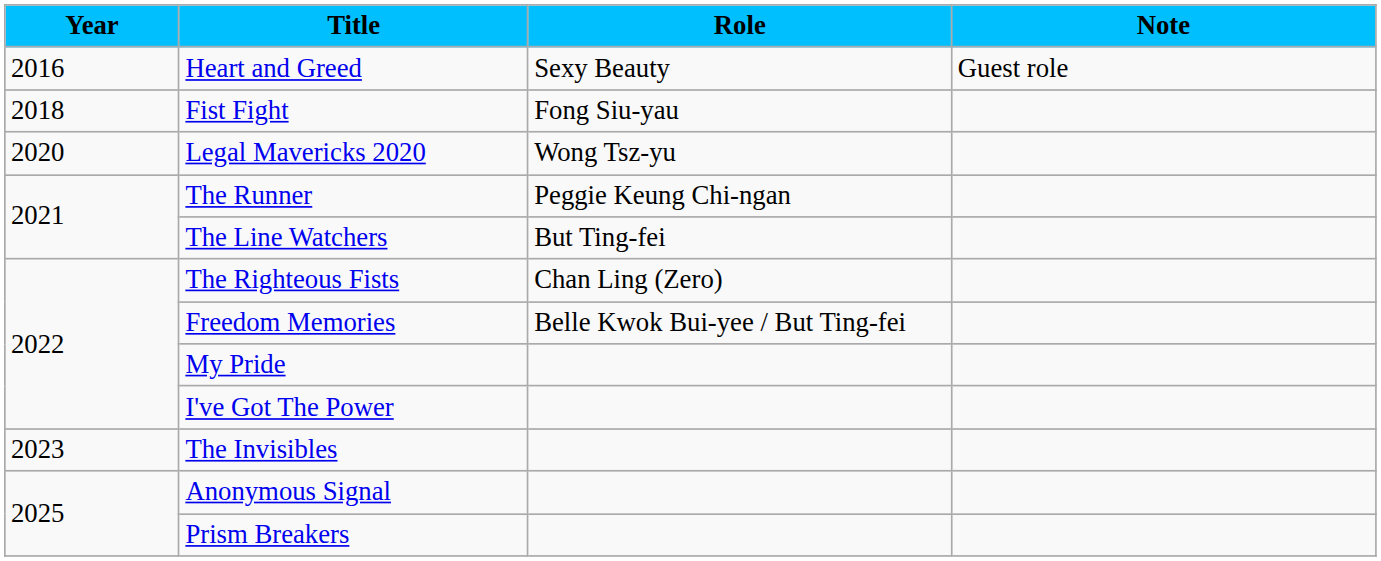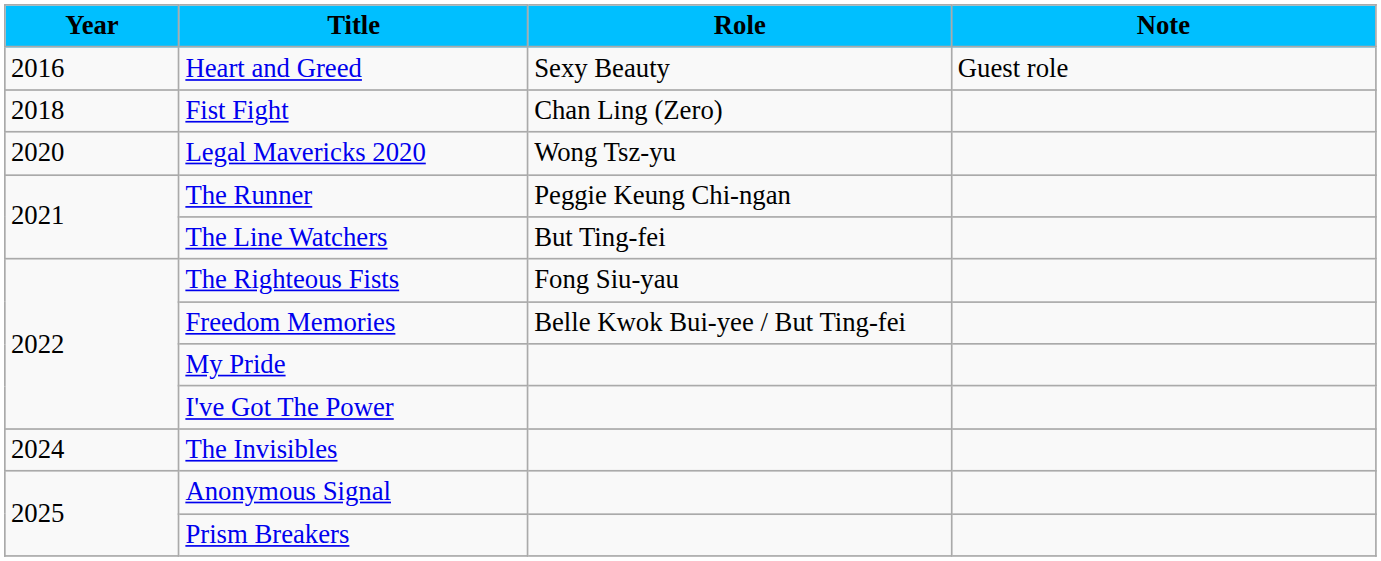Fist Fight | Role: Fong Siu-yau -> Chan Ling (Zero)
The Righteous Fists | Role: Chan Ling (Zero) -> Fong Siu-yau
The Invisibles | Year: 2023 -> 2024
